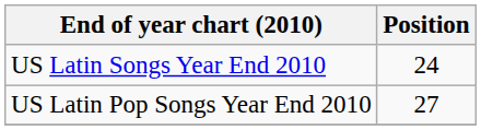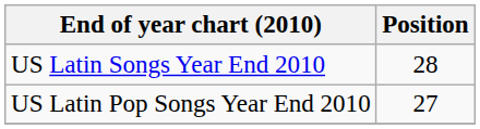US Latin Songs Year End 2010 | Position: 24 -> 28
